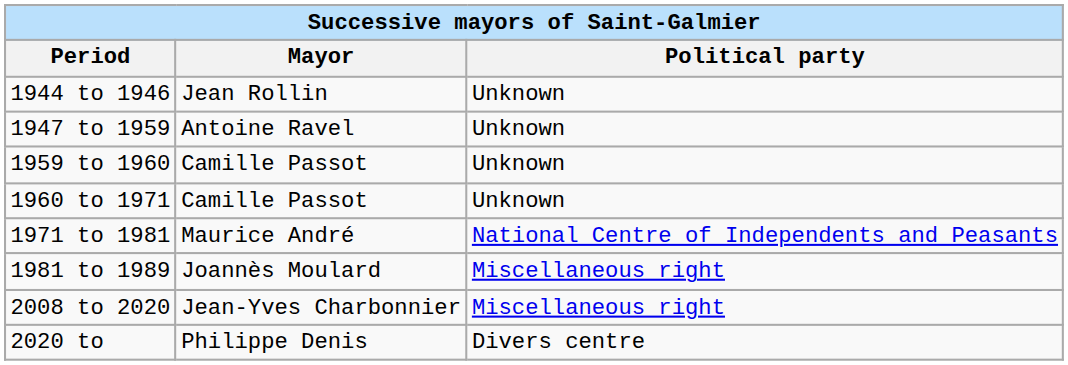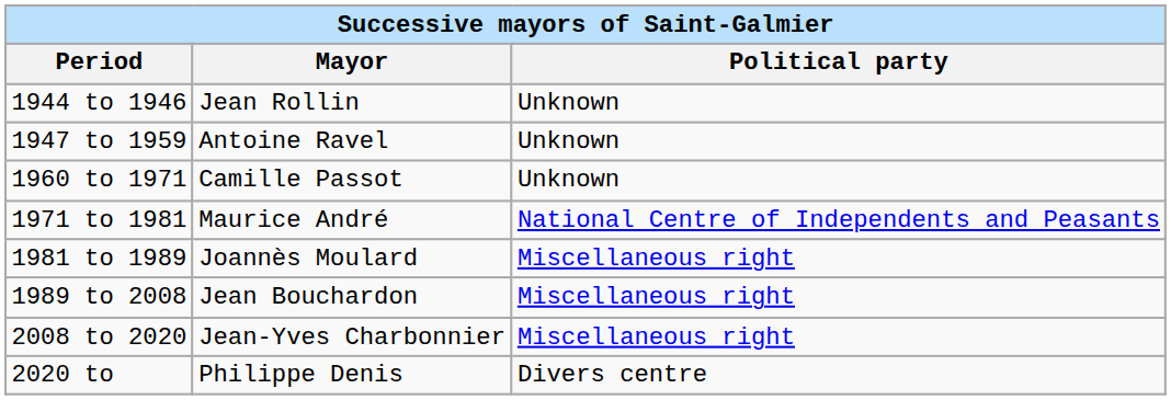- row: 1959 to 1960 | Camille Passot | Unknown
+ row: 1989 to 2008 | Jean Bouchardon | Miscellaneous right
